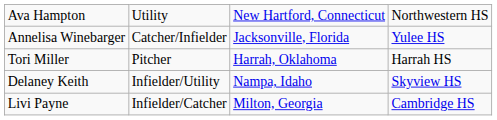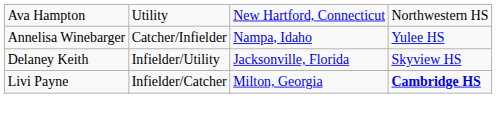Annelisa Winebarger | column 3: Jacksonville, Florida -> Nampa, Idaho
- row: Tori Miller | Pitcher | Harrah, Oklahoma | Harrah HS
Delaney Keith | column 3: Nampa, Idaho -> Jacksonville, Florida
Livi Payne | column 4: normal -> bold
